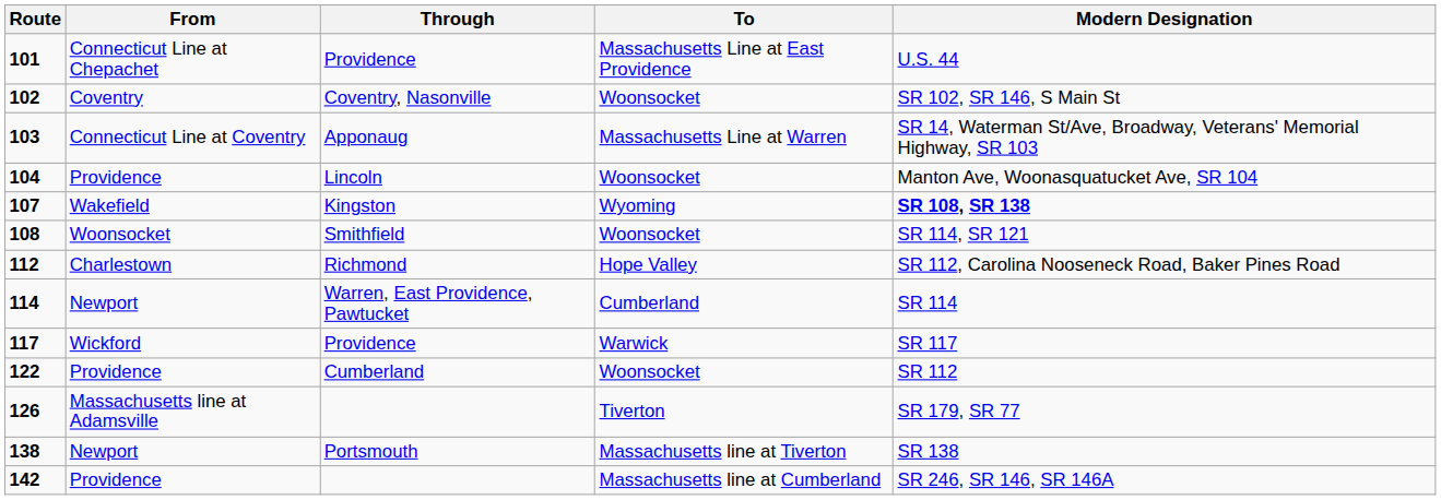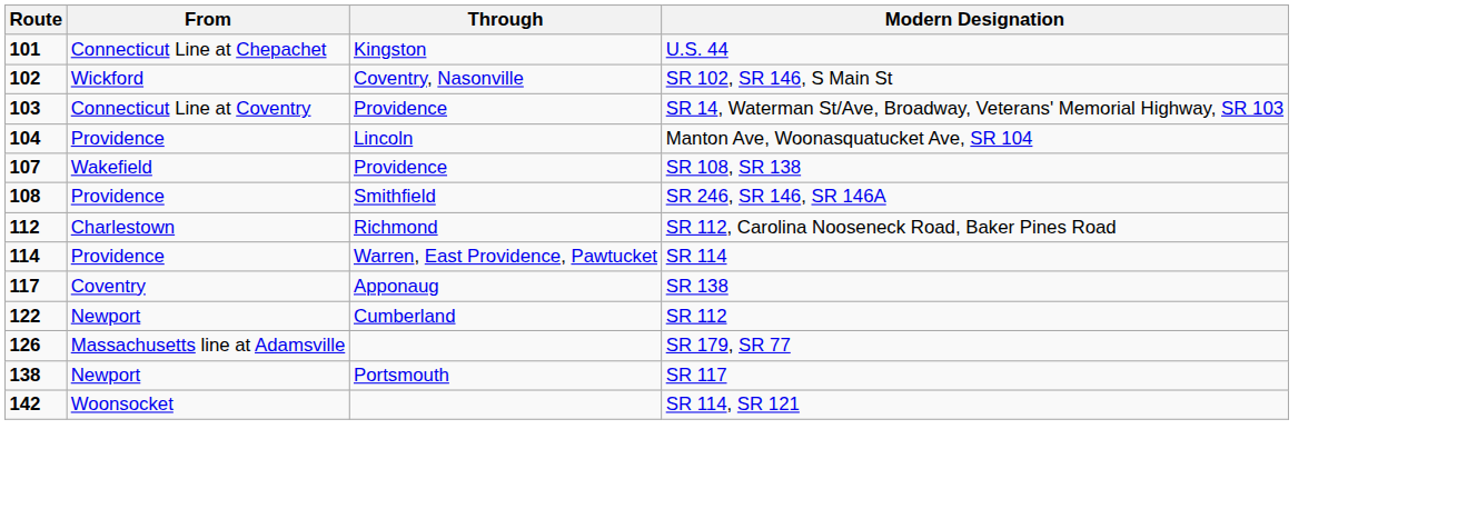- column: To | Massachusetts Line at East Providence | Woonsocket | Massachusetts Line at Warren | Woonsocket | Wyoming | Woonsocket | Hope Valley | Cumberland | Warwick | Woonsocket | Tiverton | Massachusetts line at Tiverton | Massachusetts line at Cumberland
101 | Through: Providence -> Kingston
102 | From: Coventry -> Wickford
103 | Through: Apponaug -> Providence
107 | Through: Kingston -> Providence
107 | Modern Designation: bold -> normal
108 | From: Woonsocket -> Providence
108 | Modern Designation: SR 114, SR 121 -> SR 246, SR 146, SR 146A
114 | From: Newport -> Providence
117 | From: Wickford -> Coventry
117 | Through: Providence -> Apponaug
117 | Modern Designation: SR 117 -> SR 138
122 | From: Providence -> Newport
138 | Modern Designation: SR 138 -> SR 117
142 | From: Providence -> Woonsocket
142 | Modern Designation: SR 246, SR 146, SR 146A -> SR 114, SR 121
